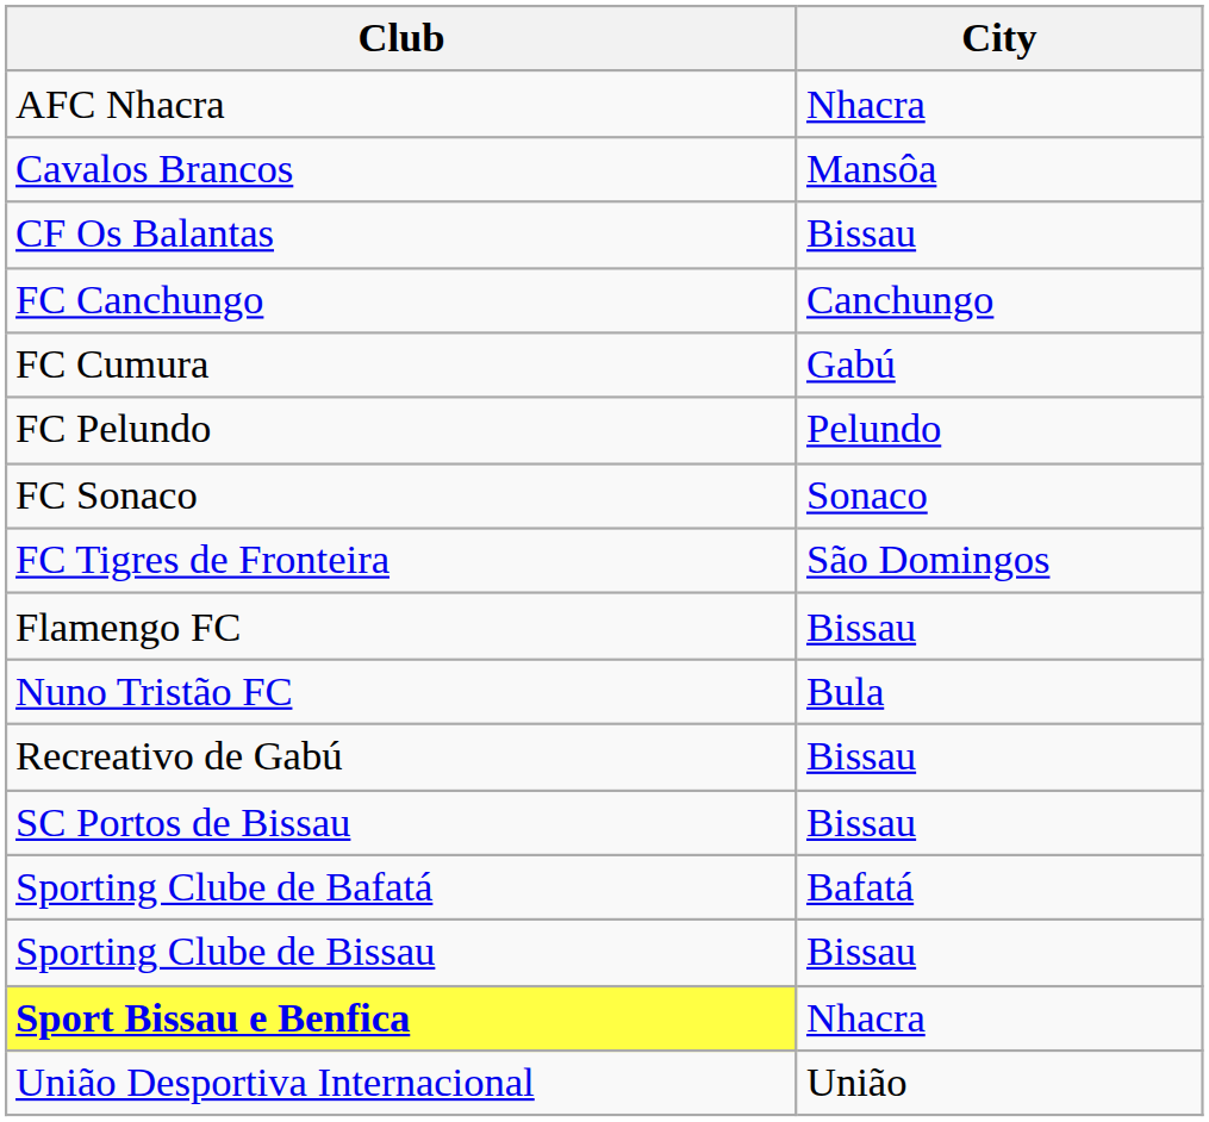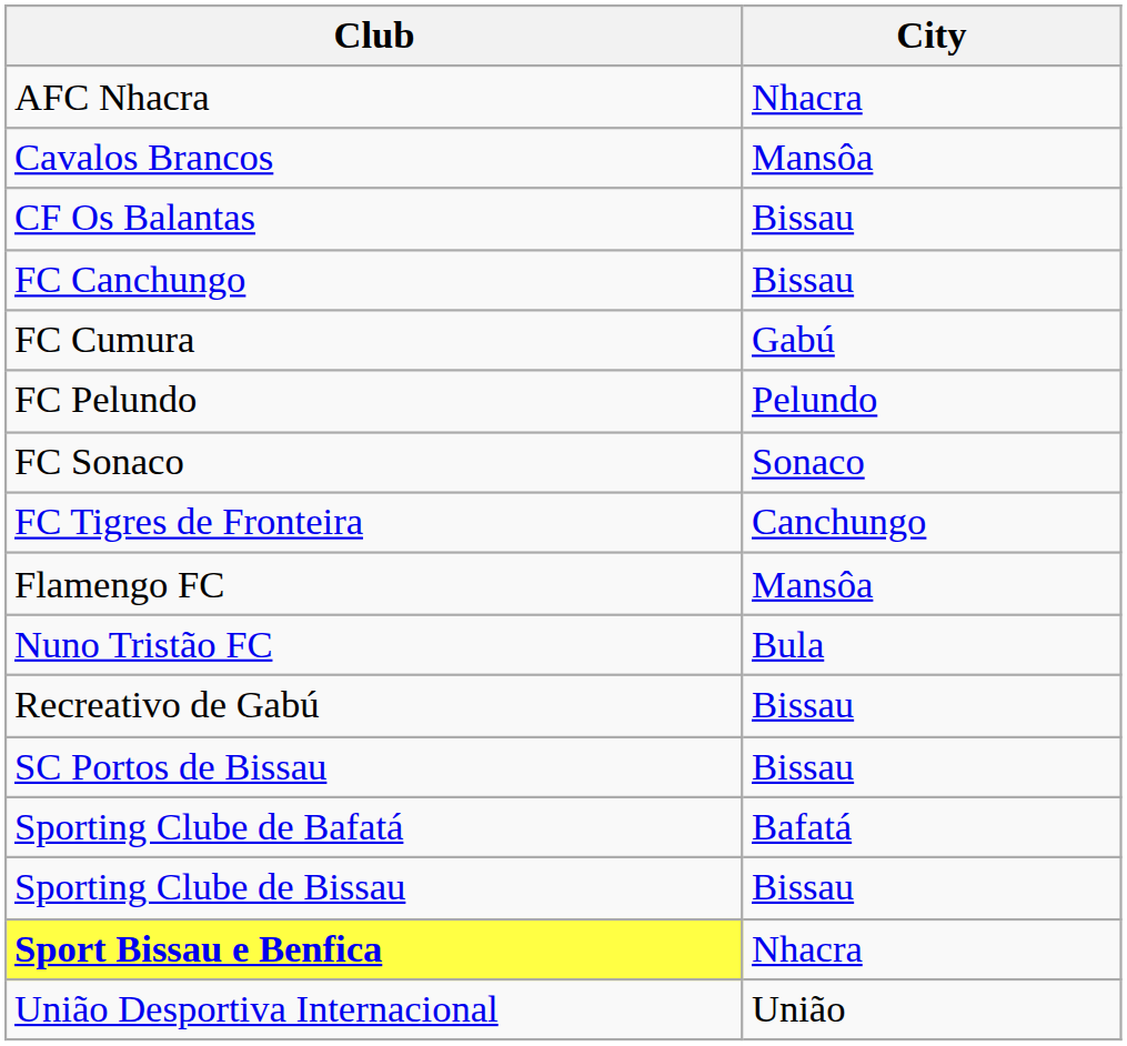FC Canchungo | City: Canchungo -> Bissau
FC Tigres de Fronteira | City: São Domingos -> Canchungo
Flamengo FC | City: Bissau -> Mansôa
